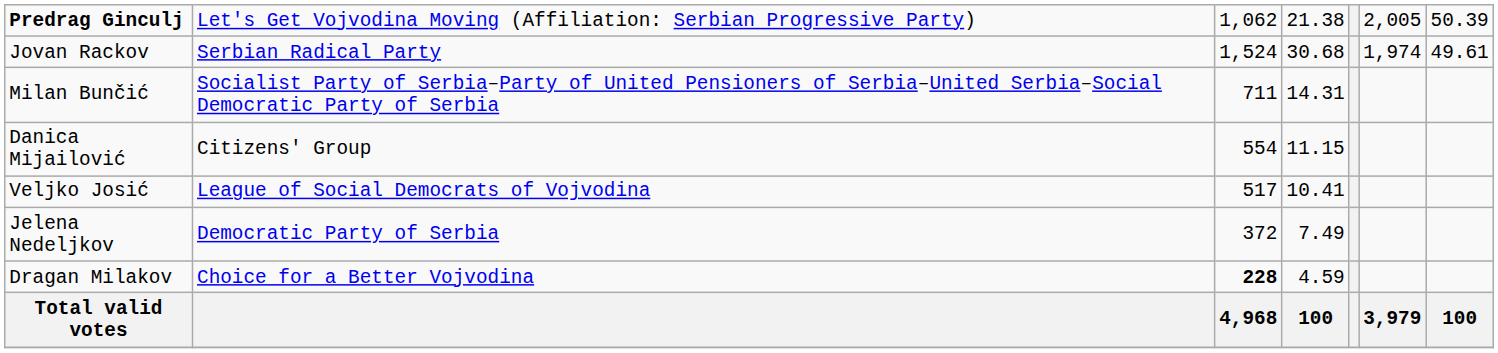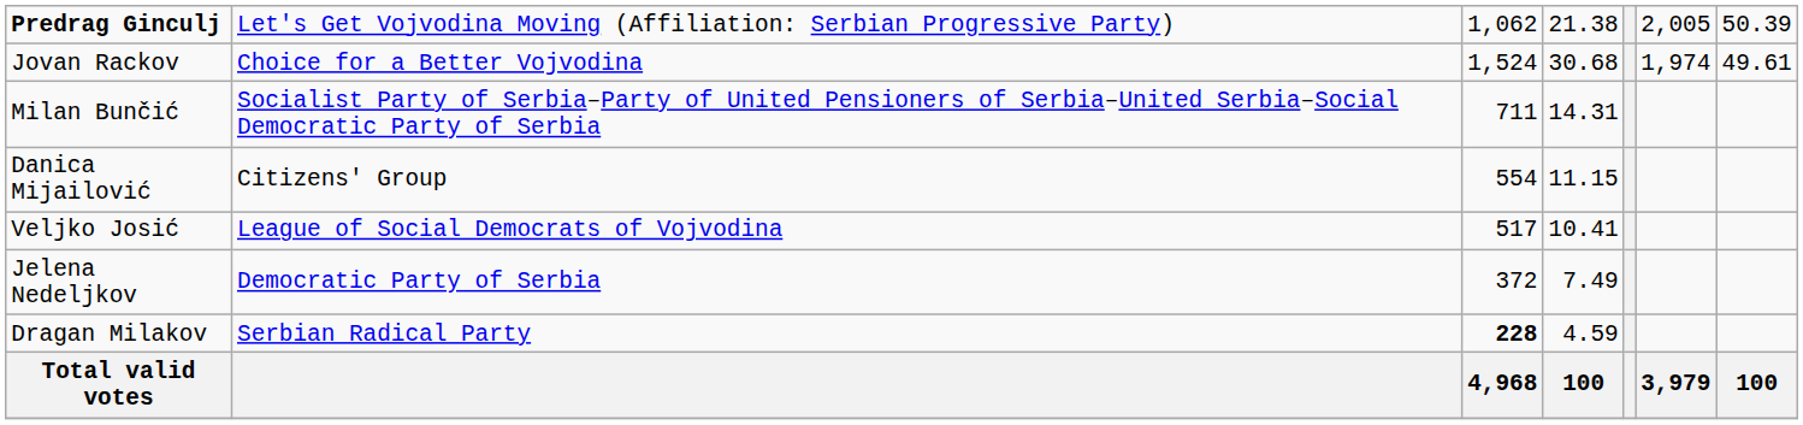Jovan Rackov | column 2: Serbian Radical Party -> Choice for a Better Vojvodina
Dragan Milakov | column 2: Choice for a Better Vojvodina -> Serbian Radical Party
